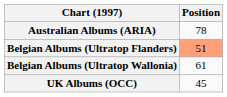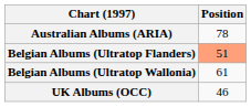UK Albums (OCC) | Position: 45 -> 46
